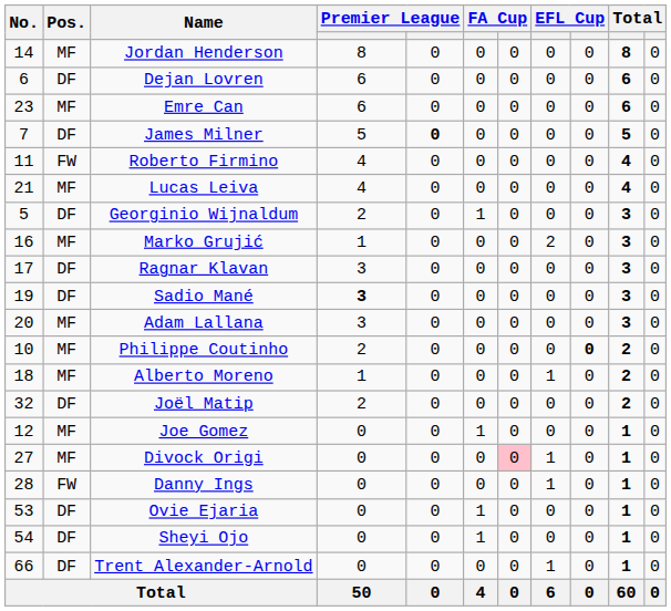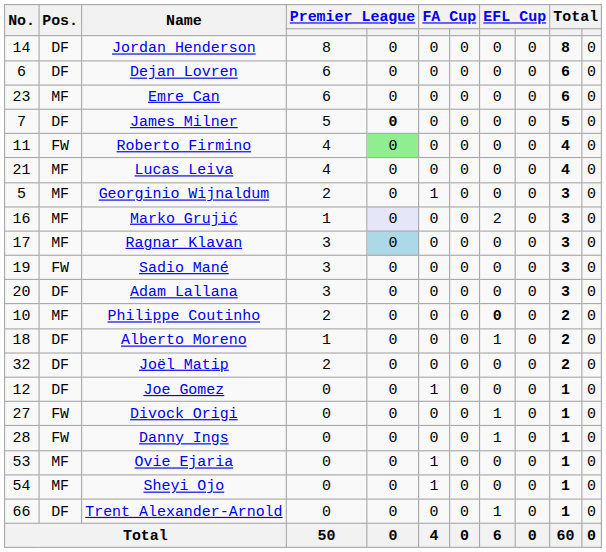Jordan Henderson | Pos.: MF -> DF
Roberto Firmino | column 5: no background -> lightgreen background
Georginio Wijnaldum | Pos.: DF -> MF
Marko Grujić | column 5: no background -> lavender background
Ragnar Klavan | Pos.: DF -> MF
Ragnar Klavan | column 5: no background -> lightblue background
Sadio Mané | Pos.: DF -> FW
Sadio Mané | column 4: bold -> normal
Adam Lallana | Pos.: MF -> DF
Philippe Coutinho | column 8: normal -> bold
Philippe Coutinho | column 9: bold -> normal
Alberto Moreno | Pos.: MF -> DF
Joe Gomez | Pos.: MF -> DF
Divock Origi | Pos.: MF -> FW
Divock Origi | column 7: pink background -> no background
Ovie Ejaria | Pos.: DF -> MF
Sheyi Ojo | Pos.: DF -> MF
